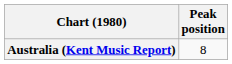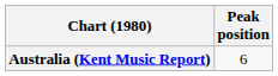Australia (Kent Music Report) | Peak position: 8 -> 6
